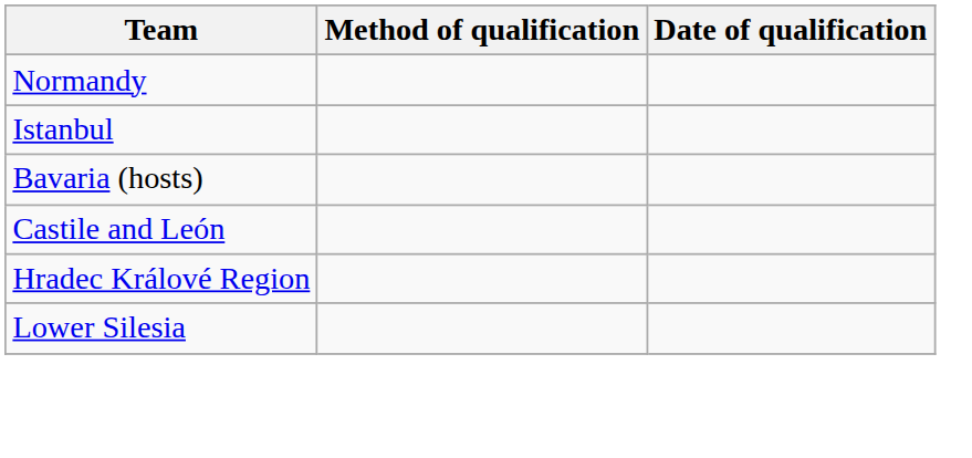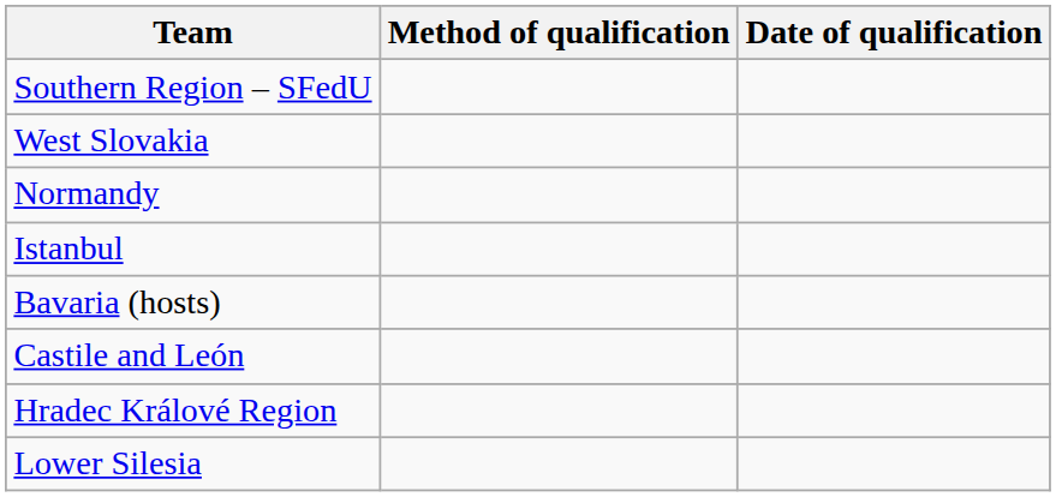+ row: Southern Region – SFedU
+ row: West Slovakia
